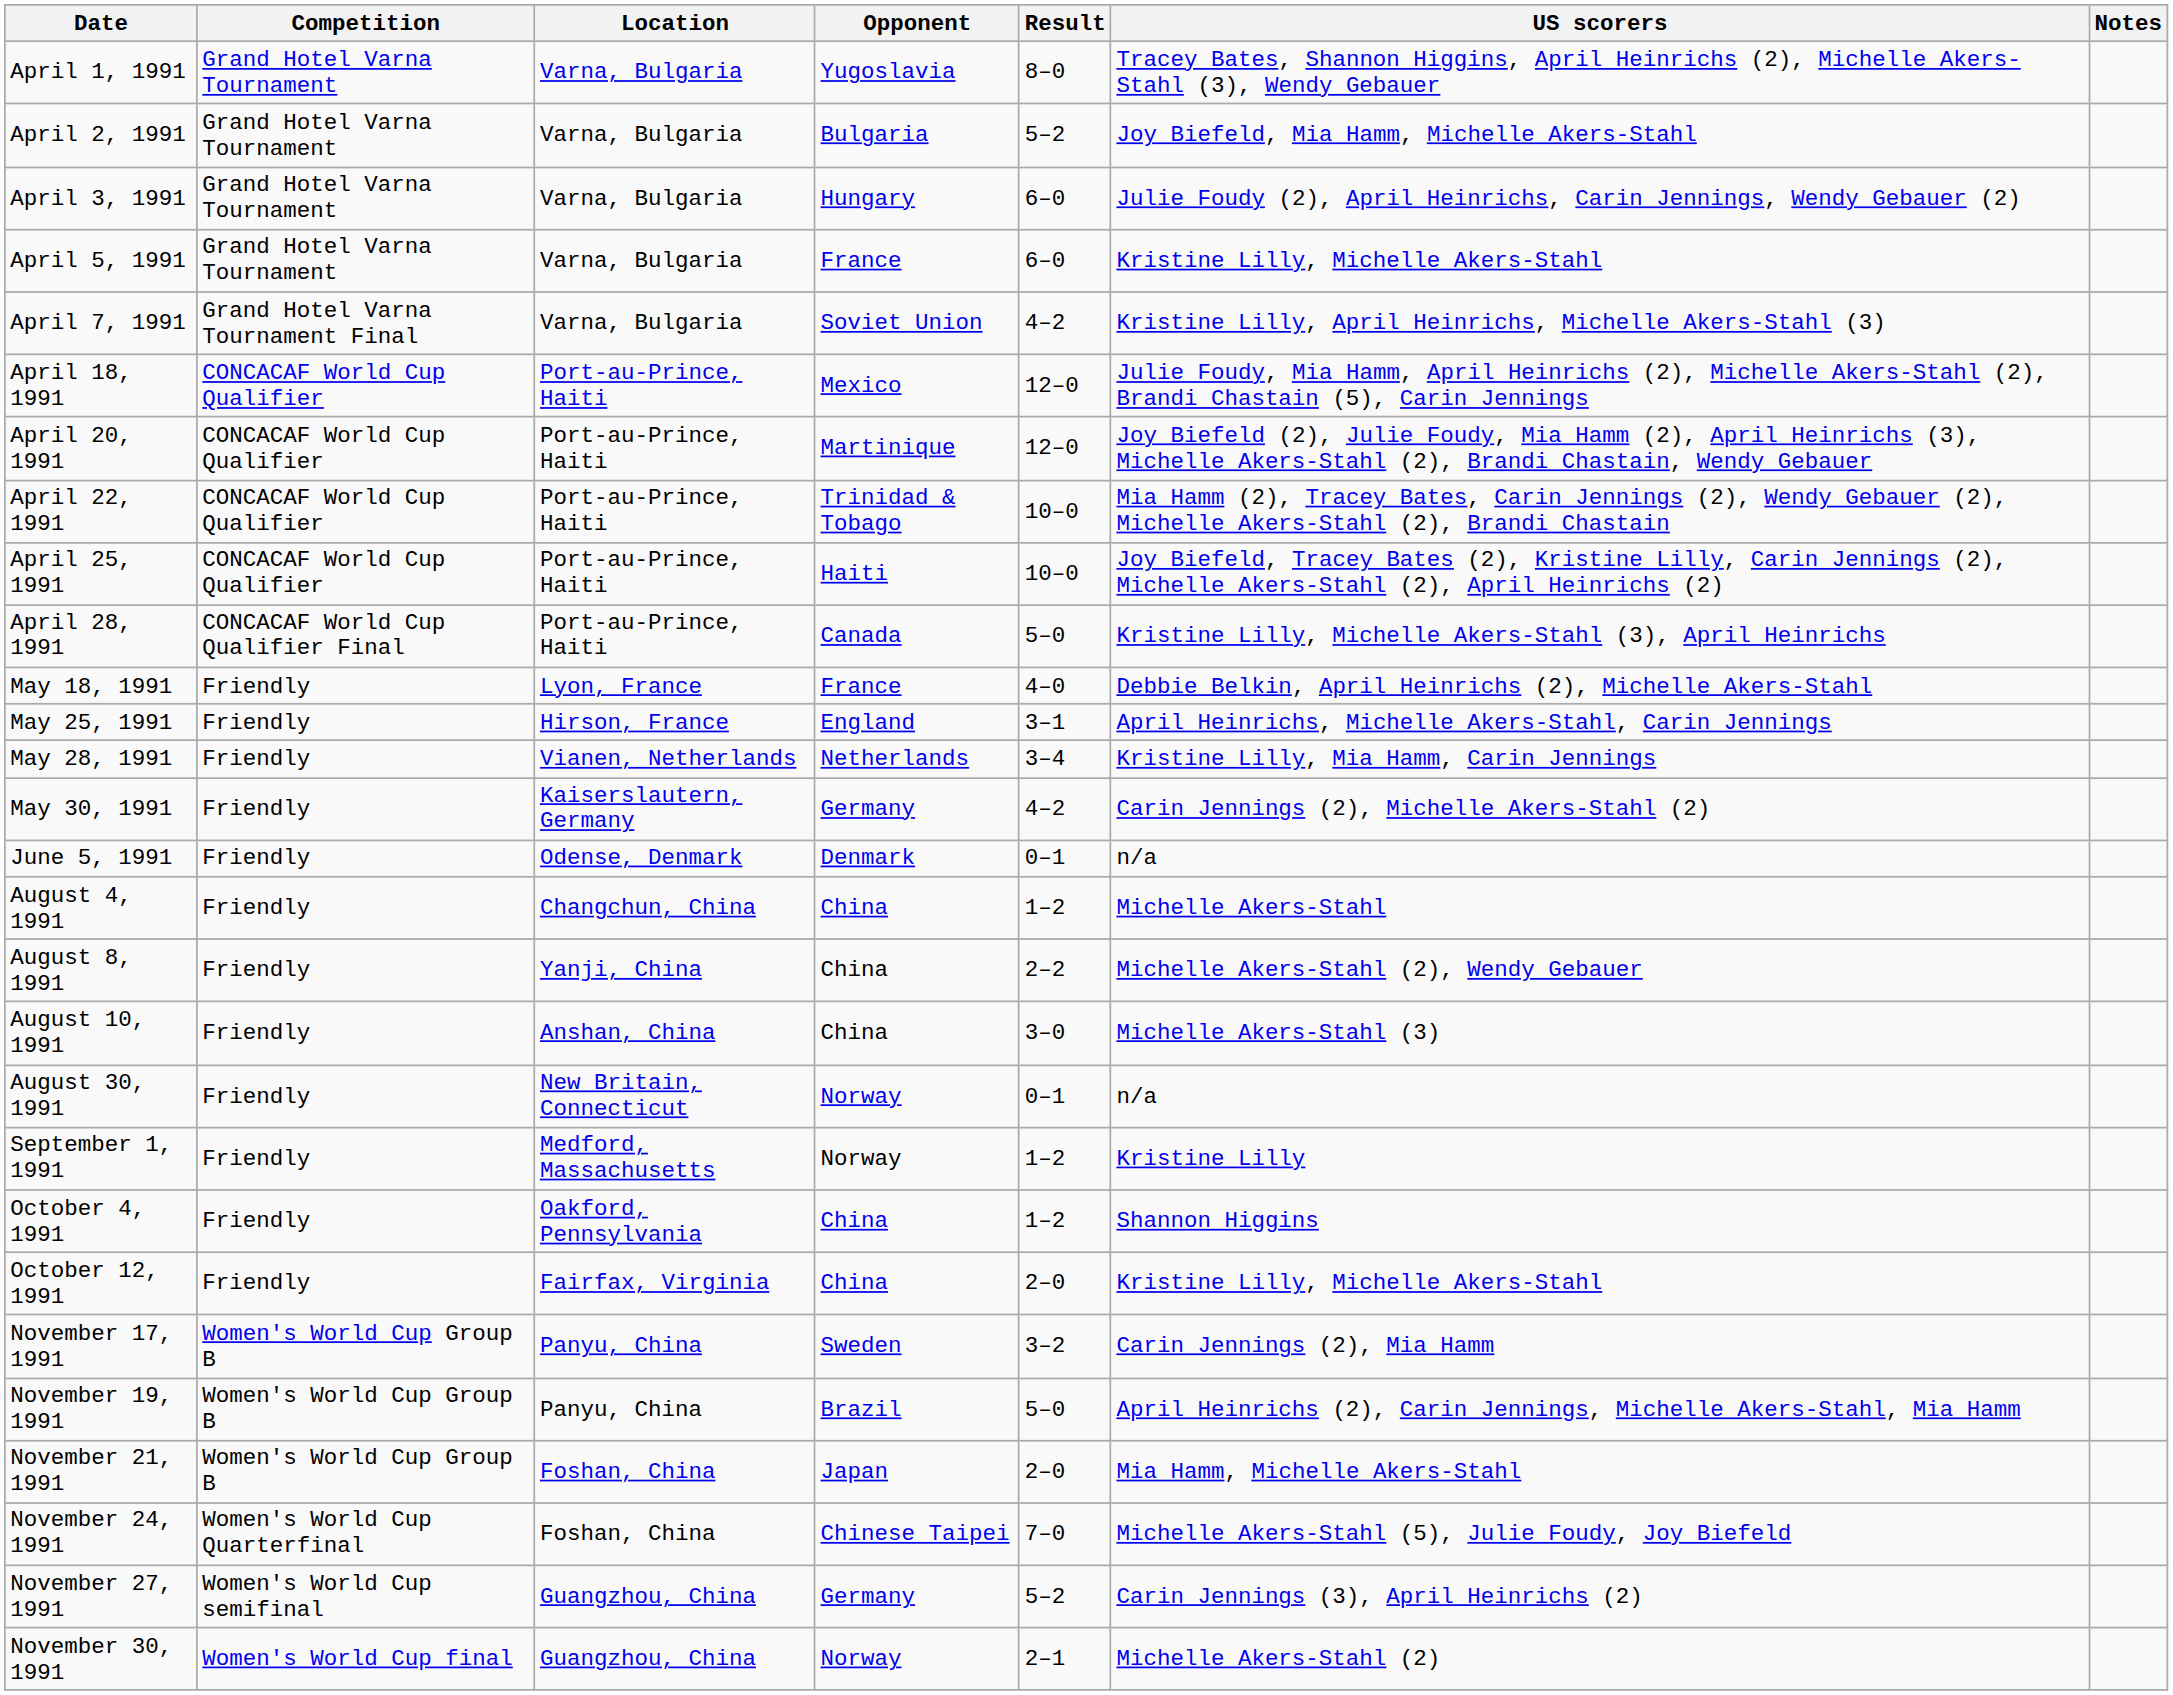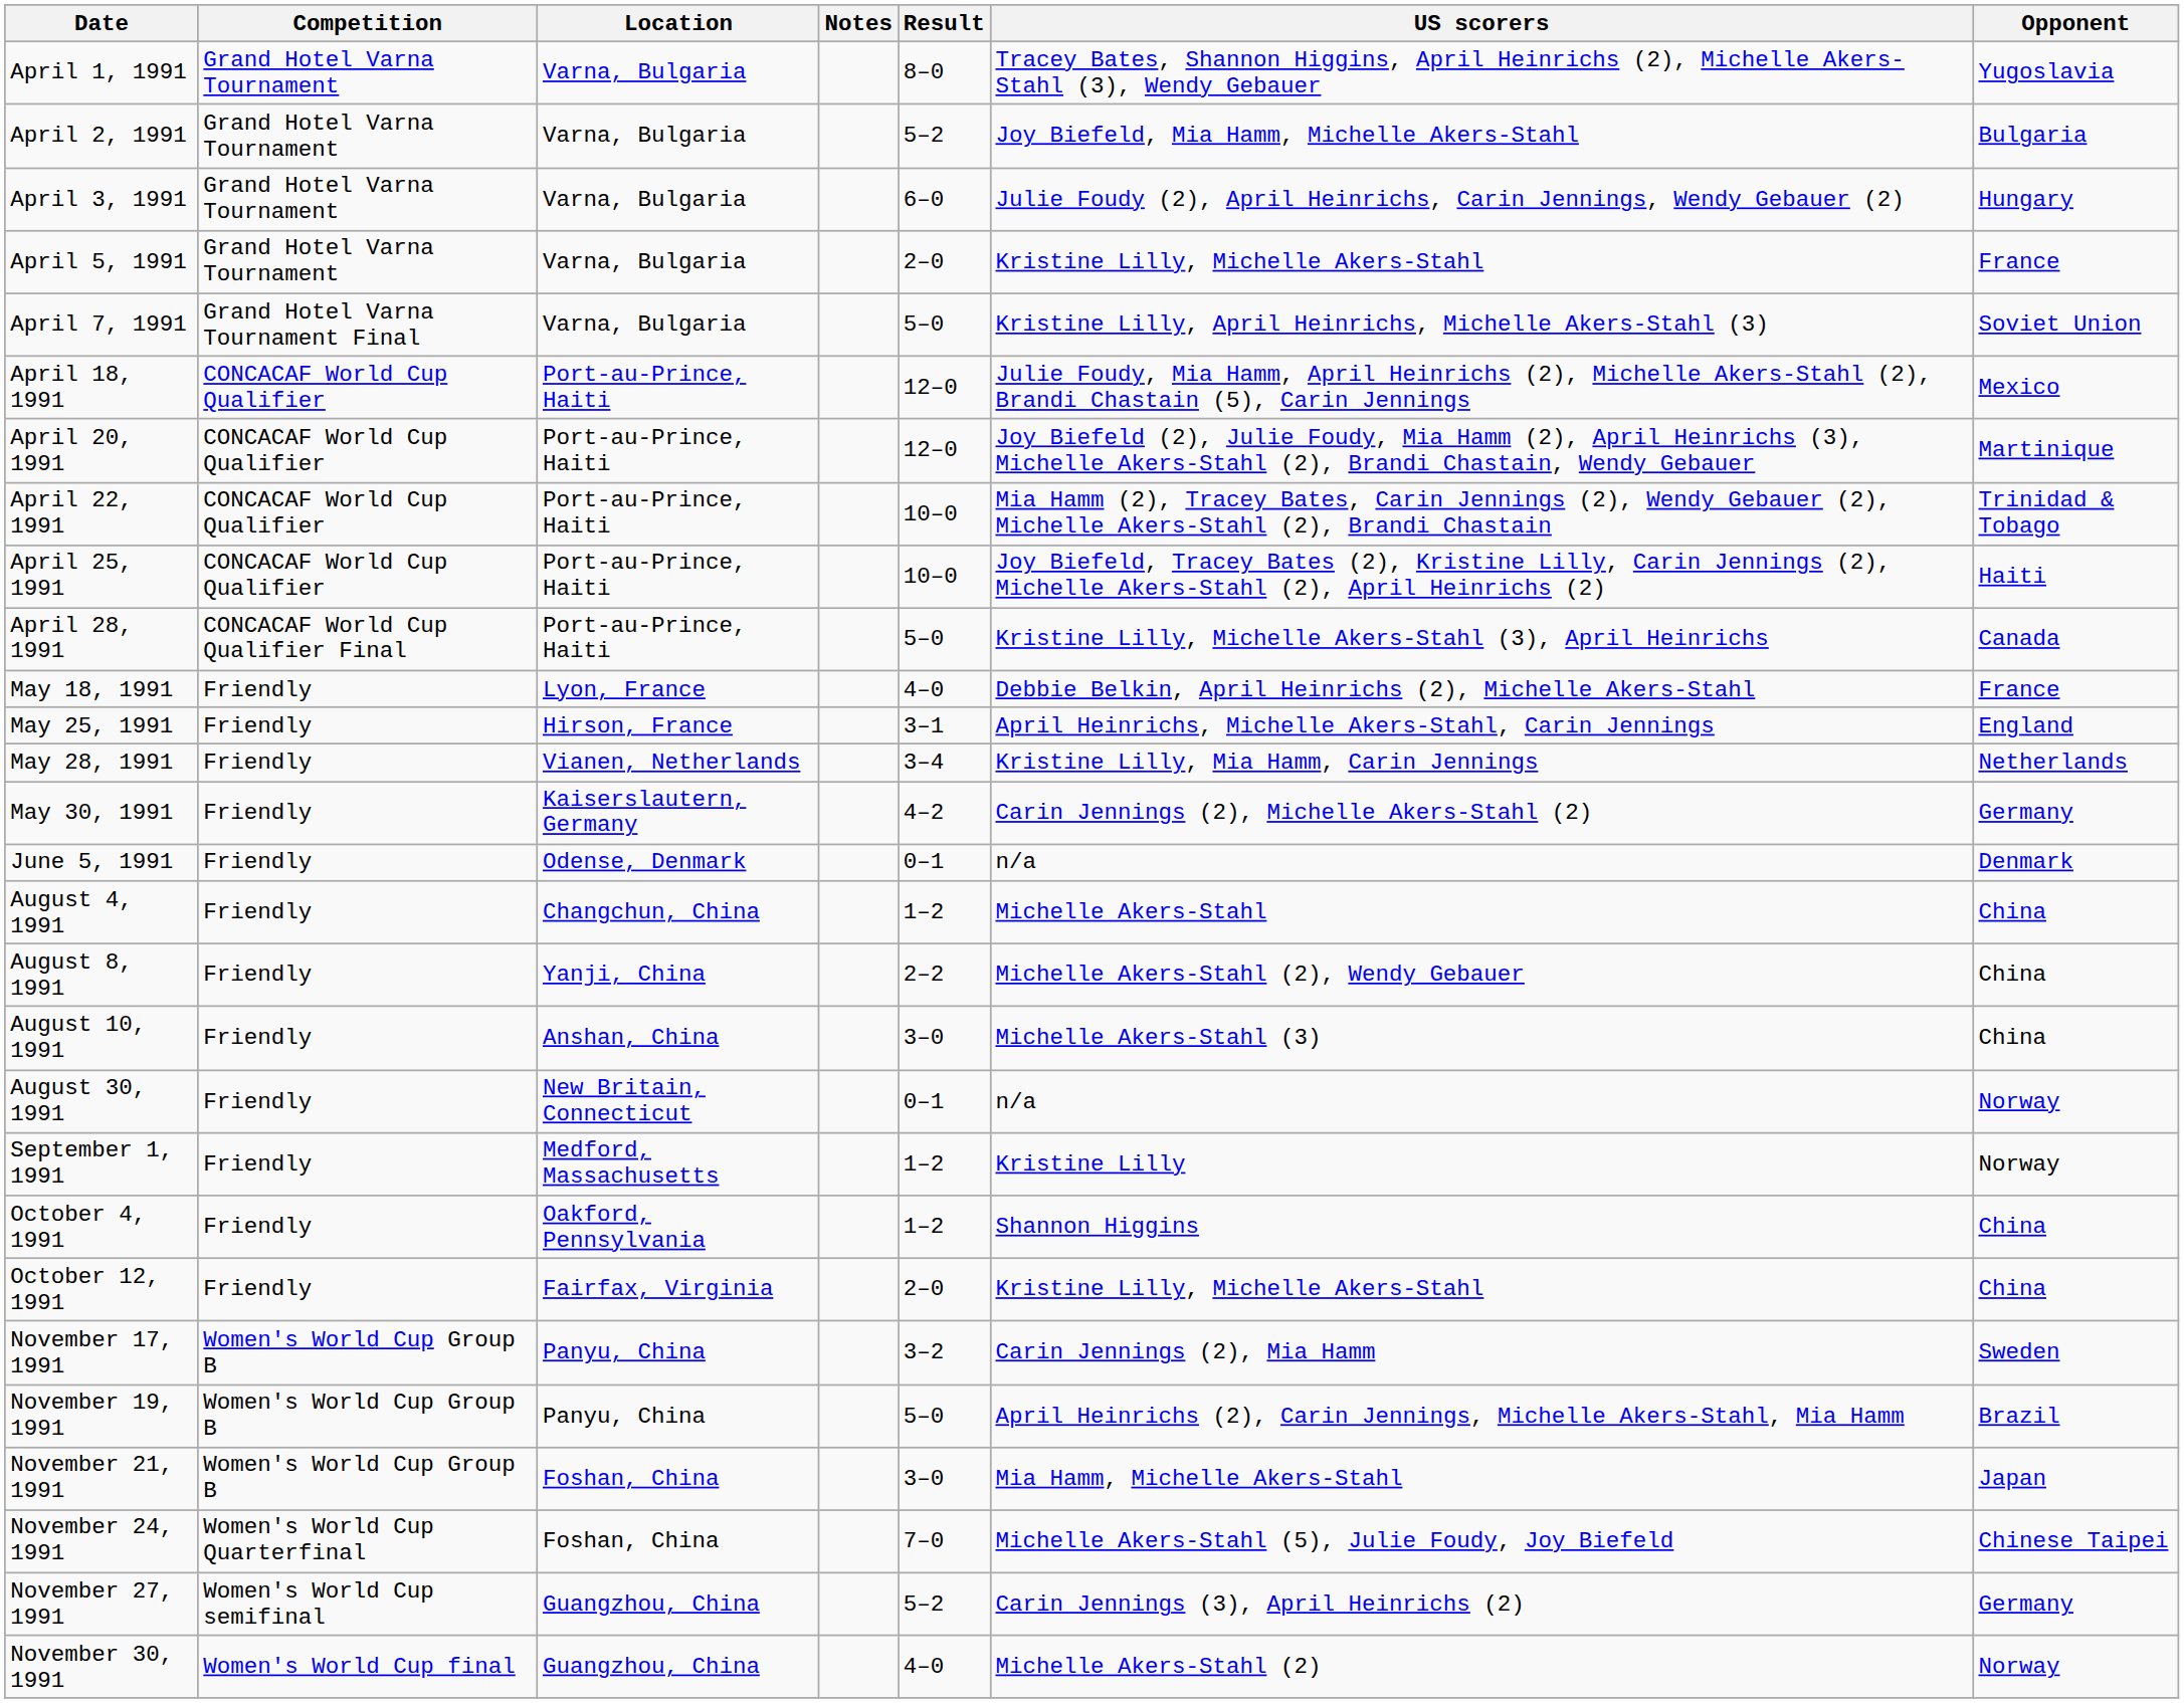columns swapped: Opponent <-> Notes
April 5, 1991 | Result: 6–0 -> 2–0
April 7, 1991 | Result: 4–2 -> 5–0
November 21, 1991 | Result: 2–0 -> 3–0
November 30, 1991 | Result: 2–1 -> 4–0
